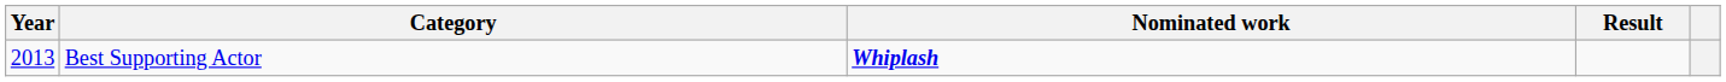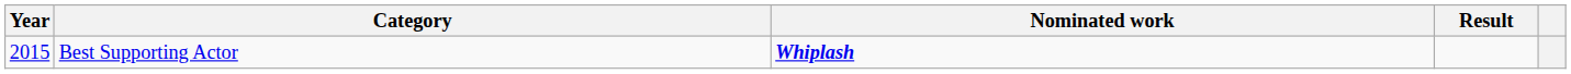Best Supporting Actor | Year: 2013 -> 2015
